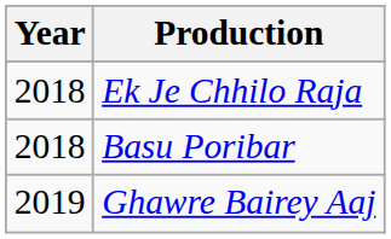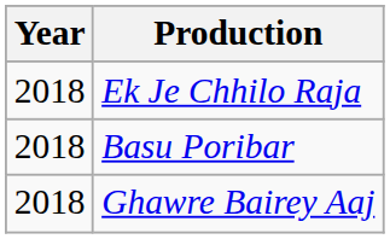Ghawre Bairey Aaj | Year: 2019 -> 2018
